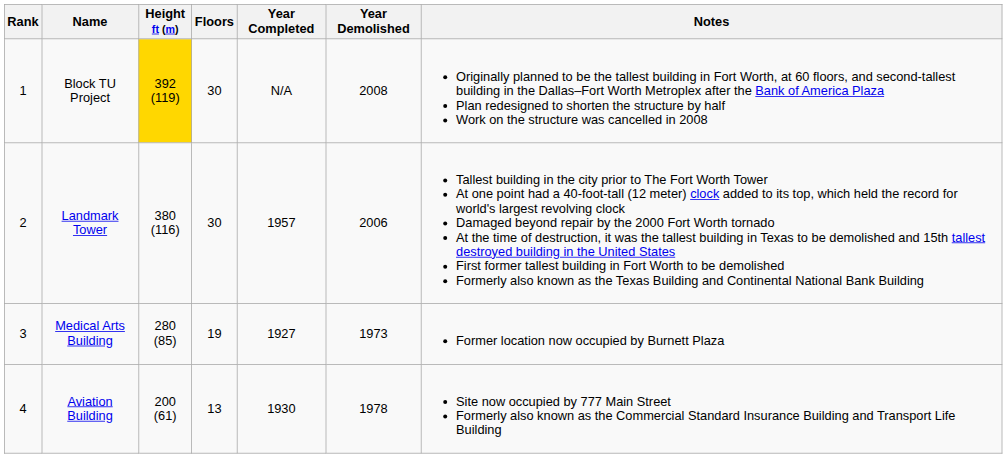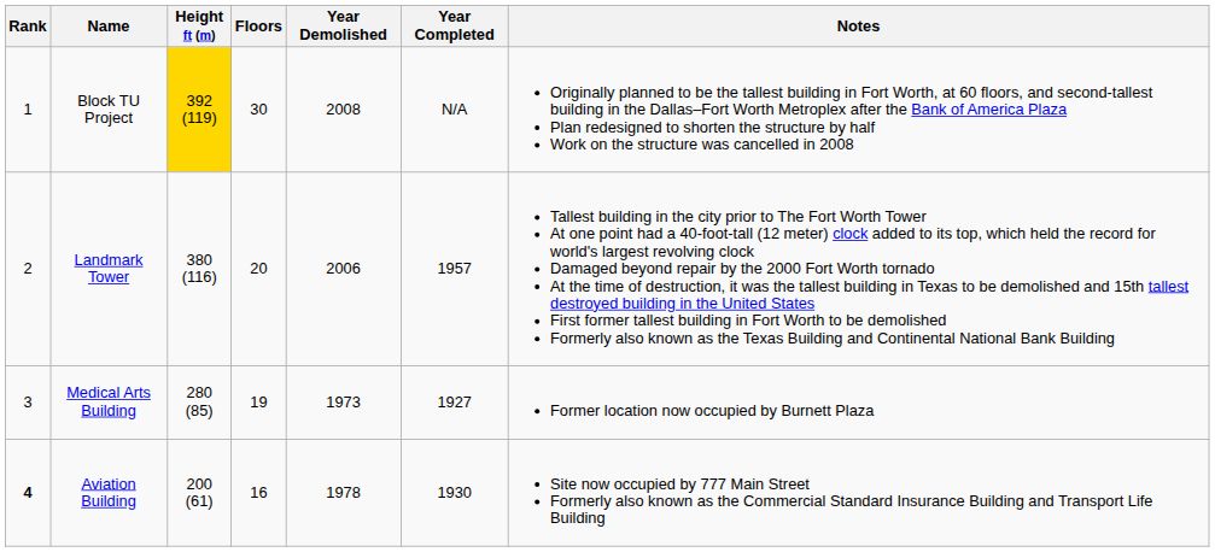columns swapped: Year Completed <-> Year Demolished
Landmark Tower | Floors: 30 -> 20
Aviation Building | Rank: normal -> bold
Aviation Building | Floors: 13 -> 16
